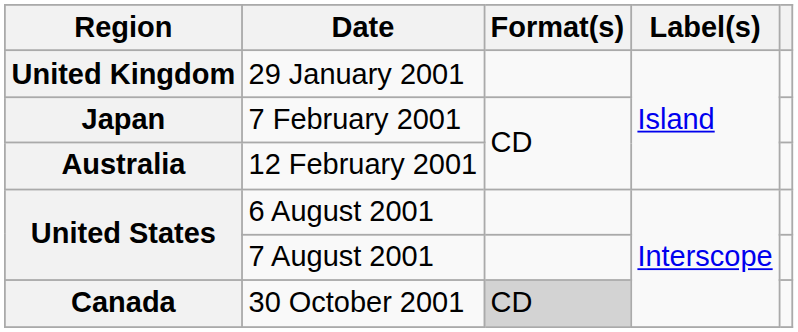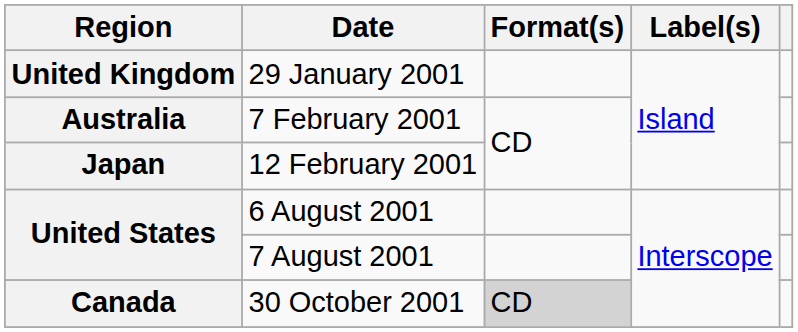7 February 2001 | Region: Japan -> Australia
12 February 2001 | Region: Australia -> Japan
